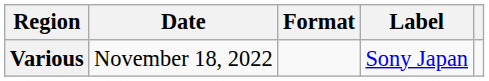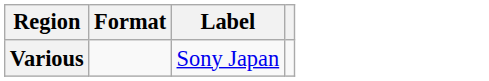- column: Date | November 18, 2022
